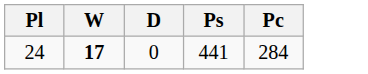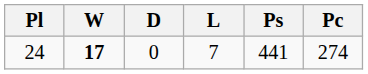+ column: L | 7
24 | Pc: 284 -> 274
